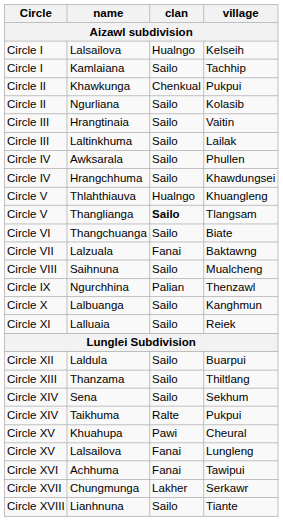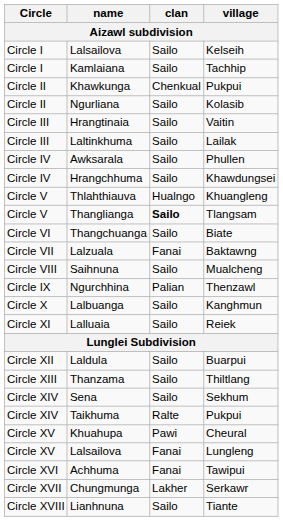Lalsailova / Kelseih | clan: Hualngo -> Sailo
